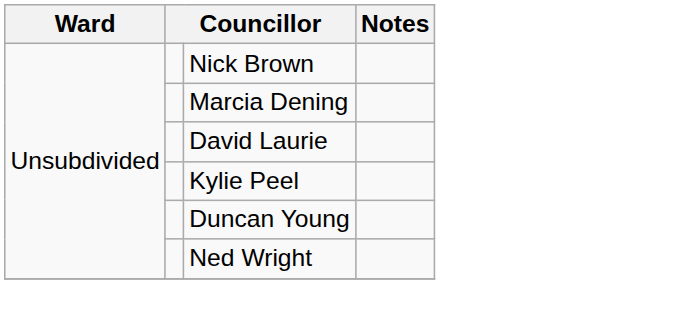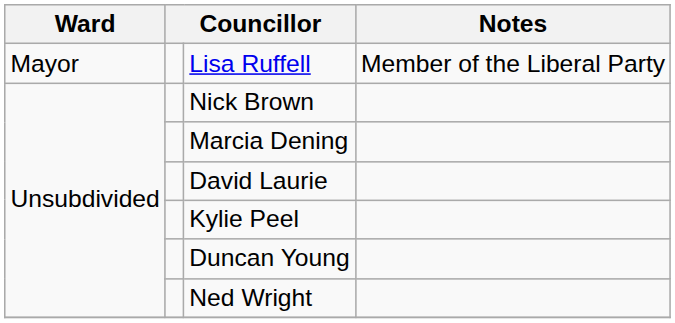+ row: Mayor | Lisa Ruffell | Member of the Liberal Party
